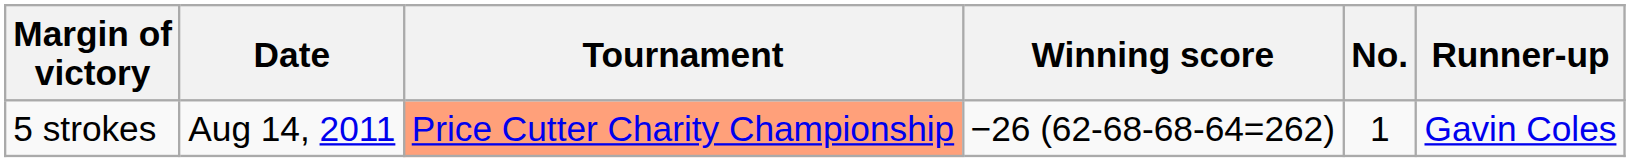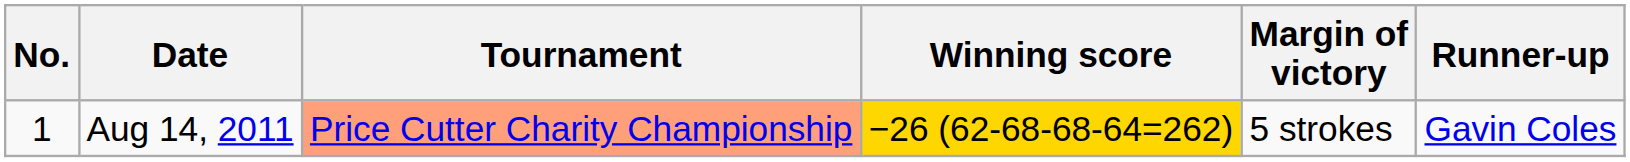columns swapped: No. <-> Margin of victory
Aug 14, 2011 | Winning score: no background -> gold background
